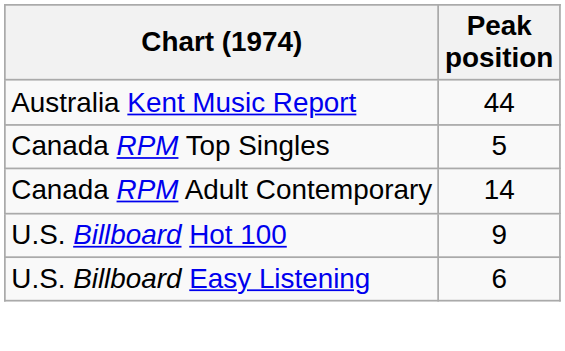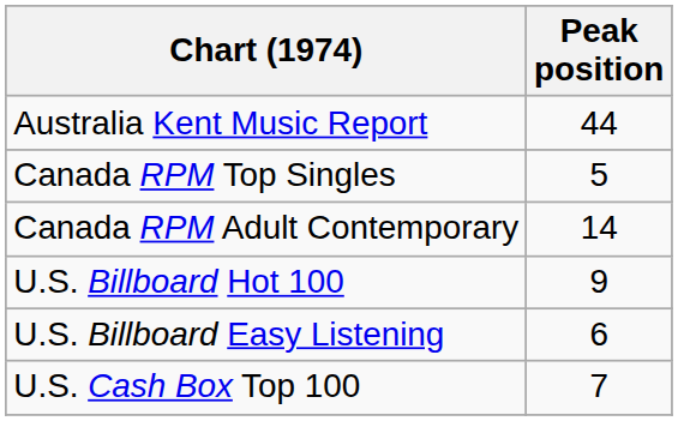+ row: U.S. Cash Box Top 100 | 7
